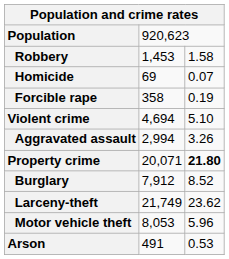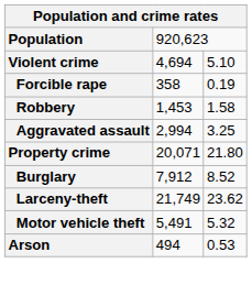rows swapped: Violent crime <-> Robbery
- row: Homicide | 69 | 0.07
Aggravated assault | column 3: 3.26 -> 3.25
Property crime | column 3: bold -> normal
Motor vehicle theft | column 2: 8,053 -> 5,491
Motor vehicle theft | column 3: 5.96 -> 5.32
Arson | column 2: 491 -> 494
